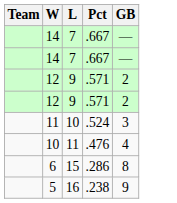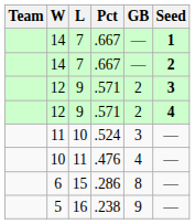+ column: Seed | 1 | 2 | 3 | 4 | — | — | — | —
